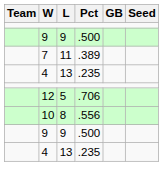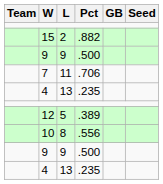+ row: 15 | 2 | .882
7 | Pct: .389 -> .706
12 | Pct: .706 -> .389
